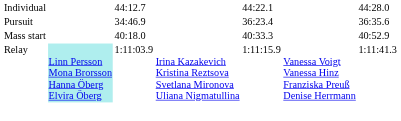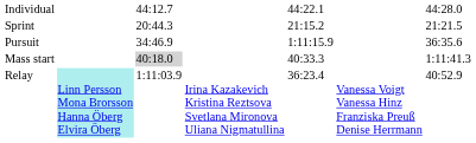+ row: Sprint | 20:44.3 | 21:15.2 | 21:21.5
Pursuit | column 5: 36:23.4 -> 1:11:15.9
Mass start | column 3: no background -> lightgrey background
Mass start | column 7: 40:52.9 -> 1:11:41.3
Relay | column 5: 1:11:15.9 -> 36:23.4
Relay | column 7: 1:11:41.3 -> 40:52.9
